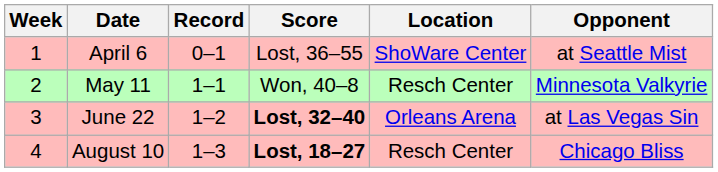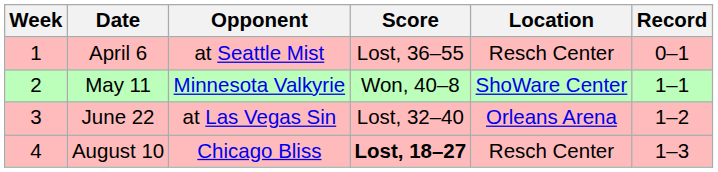columns swapped: Opponent <-> Record
April 6 | Location: ShoWare Center -> Resch Center
May 11 | Location: Resch Center -> ShoWare Center
June 22 | Score: bold -> normal
